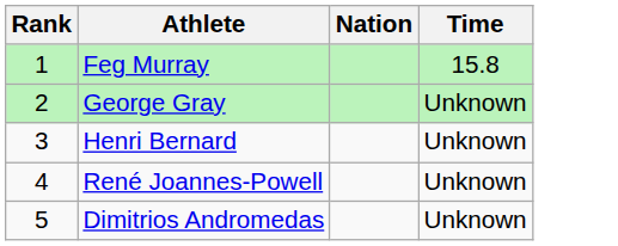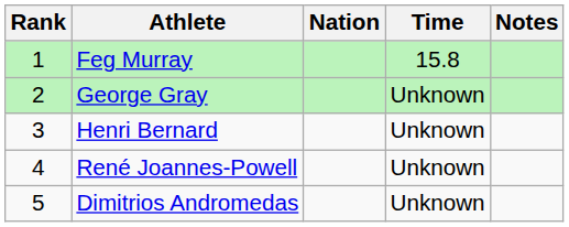+ column: Notes
